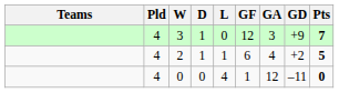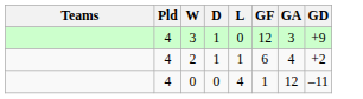- column: Pts | 7 | 5 | 0
